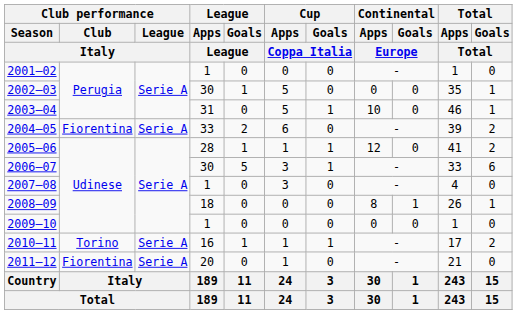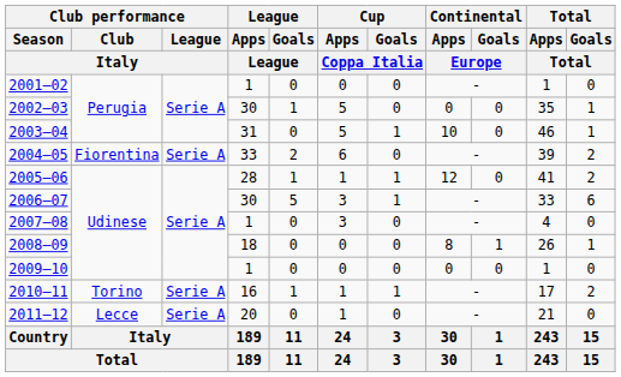2011–12 | Club performance / Club / Italy: Fiorentina -> Lecce
